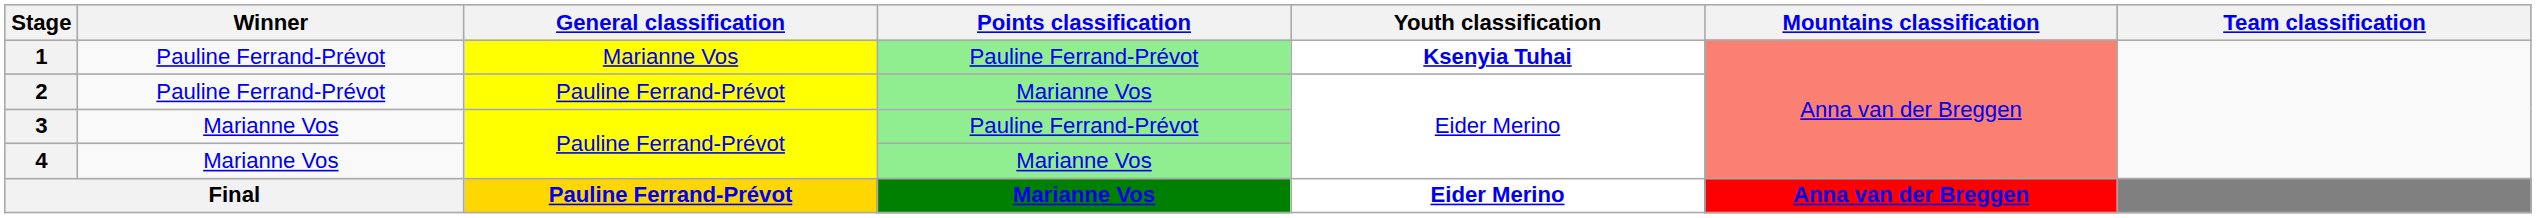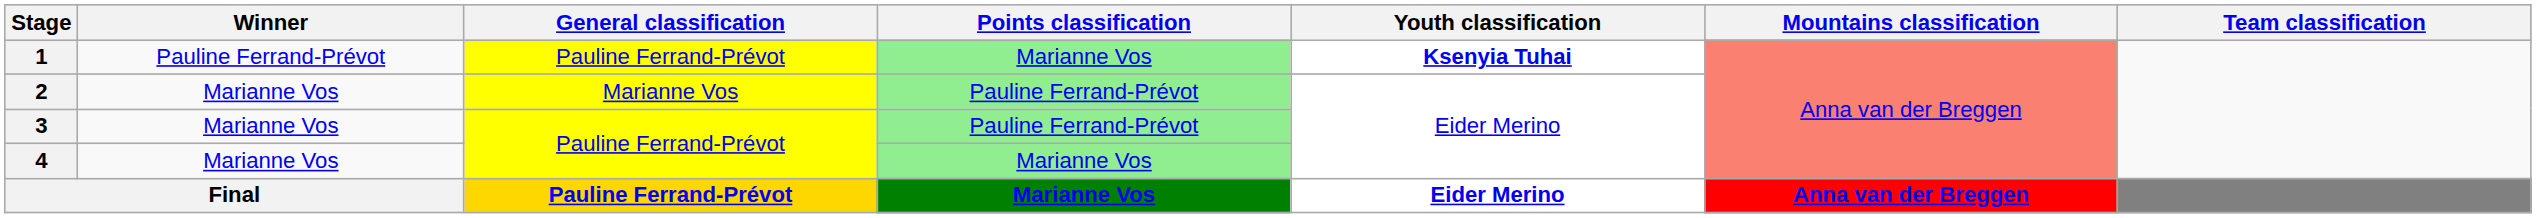1 | General classification: Marianne Vos -> Pauline Ferrand-Prévot
1 | Points classification: Pauline Ferrand-Prévot -> Marianne Vos
2 | Winner: Pauline Ferrand-Prévot -> Marianne Vos
2 | General classification: Pauline Ferrand-Prévot -> Marianne Vos
2 | Points classification: Marianne Vos -> Pauline Ferrand-Prévot
